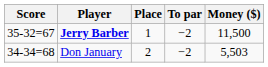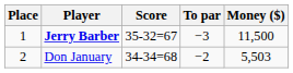columns swapped: Place <-> Score
Jerry Barber | To par: −2 -> −3
